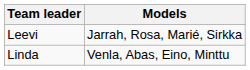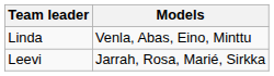rows swapped: Leevi <-> Linda
